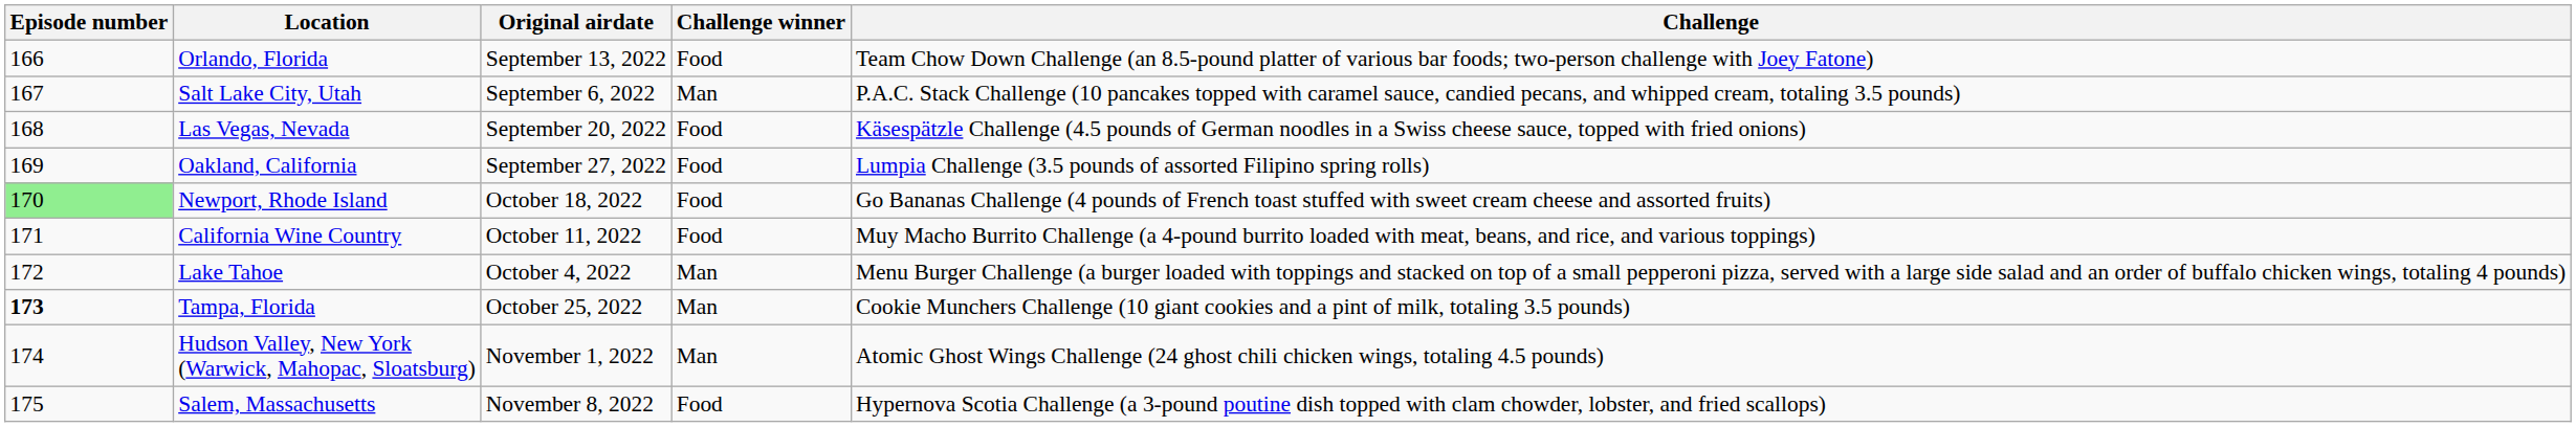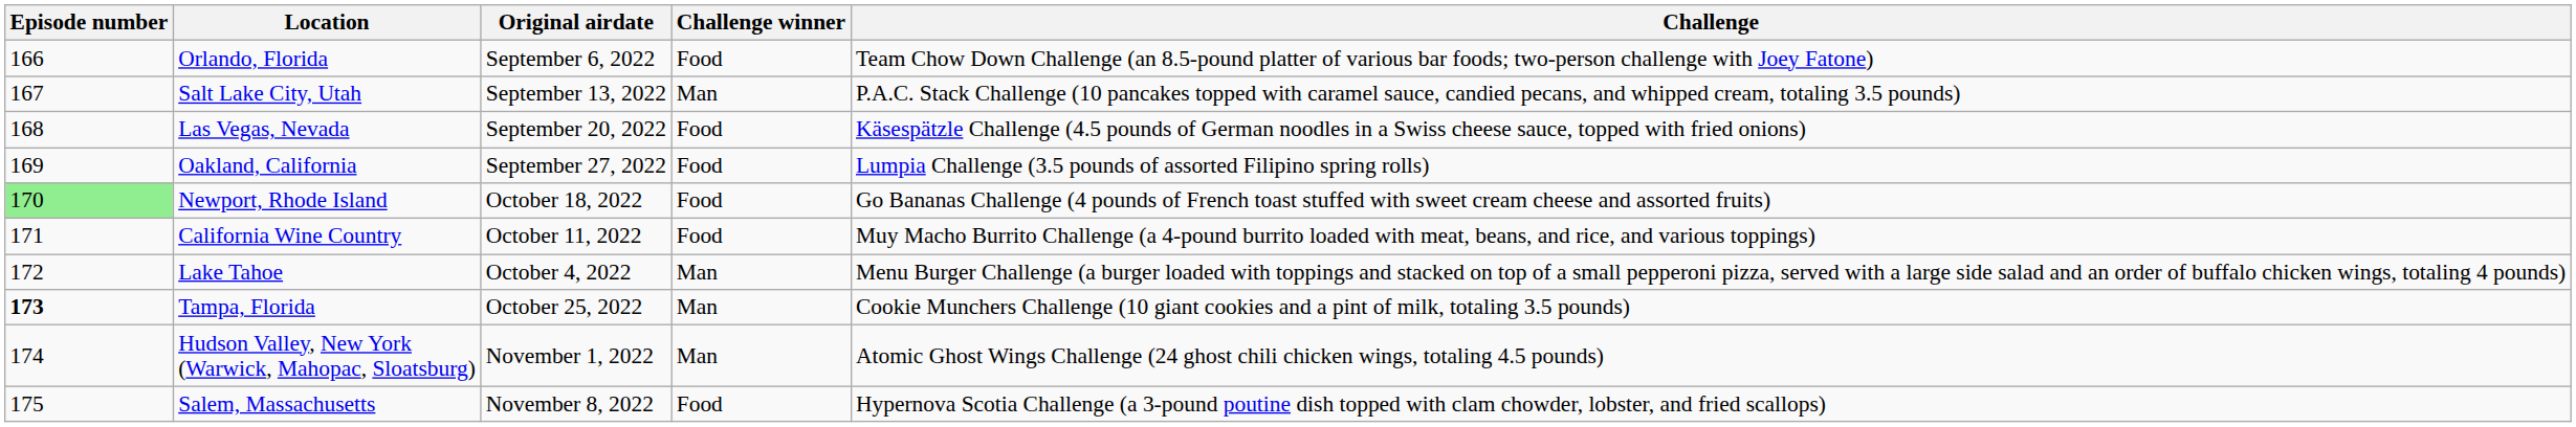Orlando, Florida | Original airdate: September 13, 2022 -> September 6, 2022
Salt Lake City, Utah | Original airdate: September 6, 2022 -> September 13, 2022
